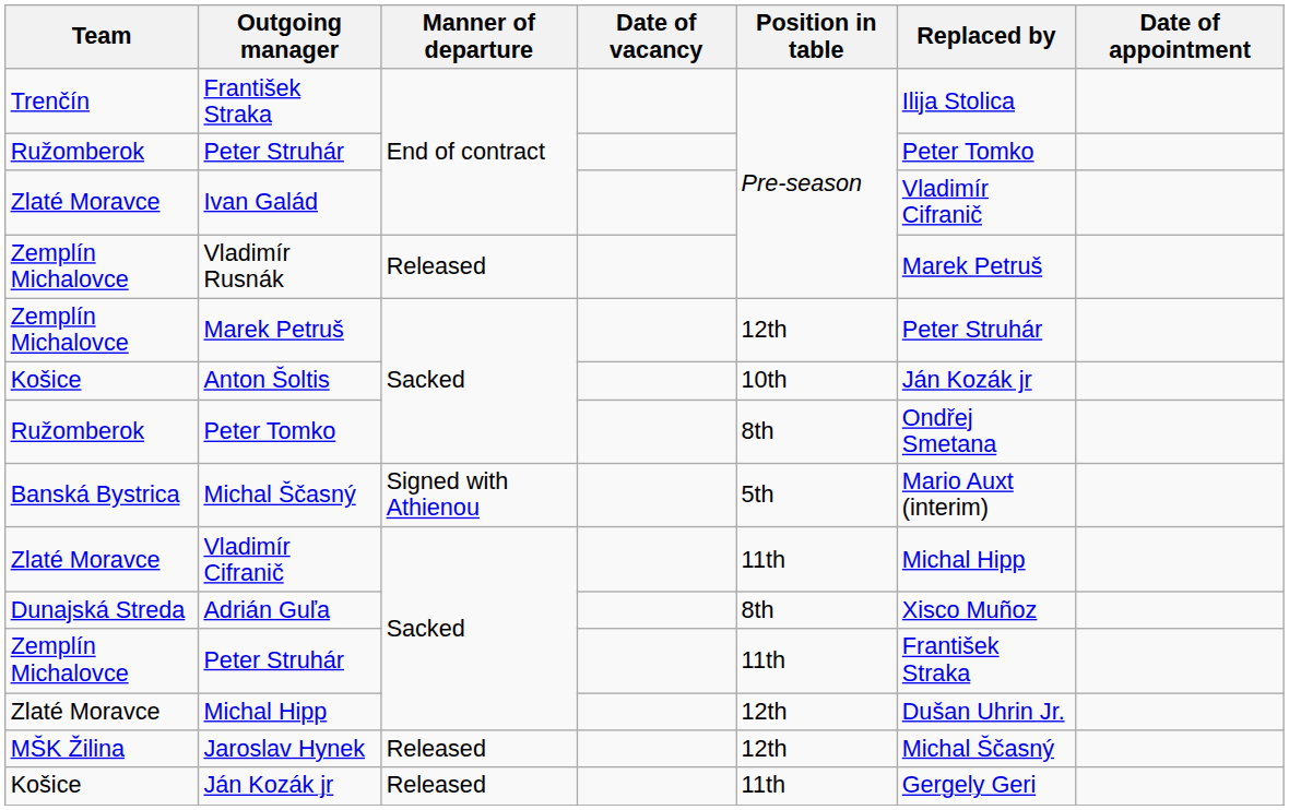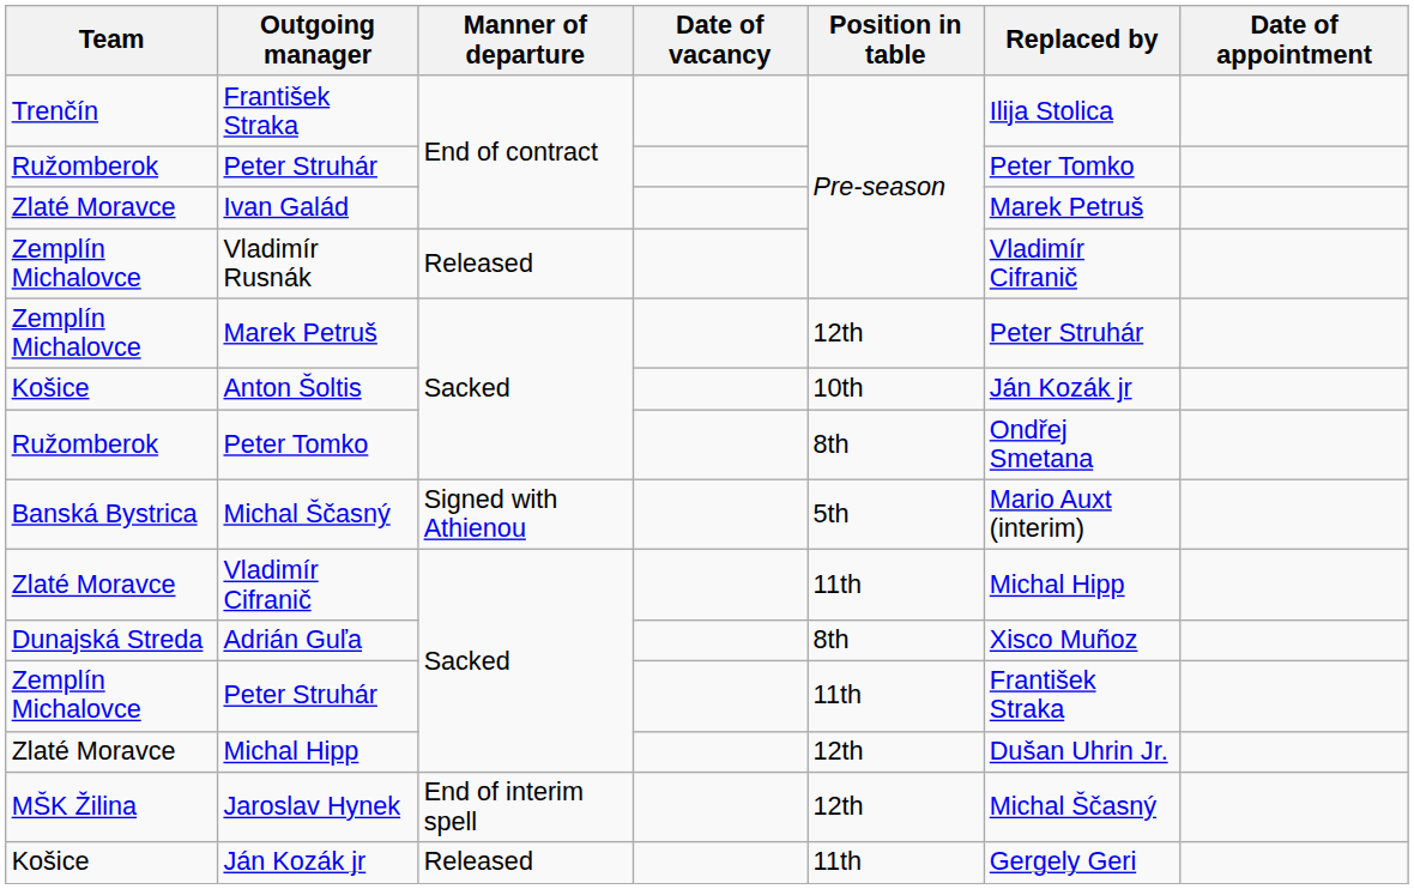Ivan Galád | Replaced by: Vladimír Cifranič -> Marek Petruš
Vladimír Rusnák | Replaced by: Marek Petruš -> Vladimír Cifranič
Jaroslav Hynek | Manner of departure: Released -> End of interim spell
